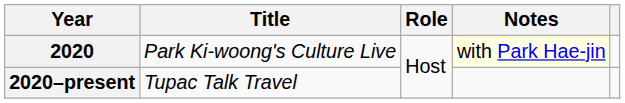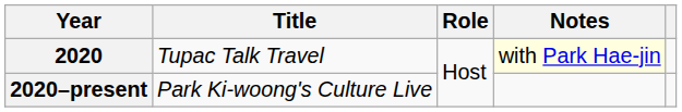2020 | Title: Park Ki-woong's Culture Live -> Tupac Talk Travel
2020–present | Title: Tupac Talk Travel -> Park Ki-woong's Culture Live
